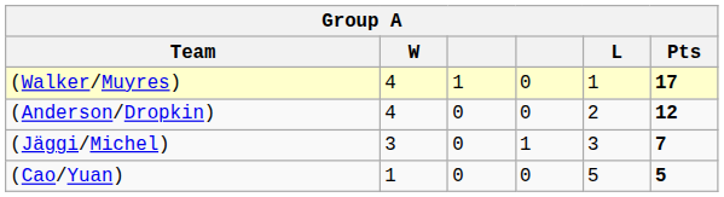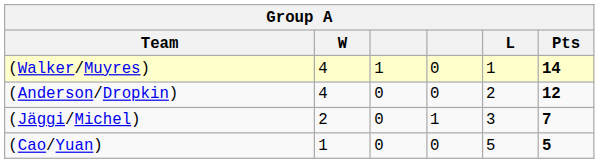(Walker/Muyres) | Pts: 17 -> 14
(Jäggi/Michel) | W: 3 -> 2
